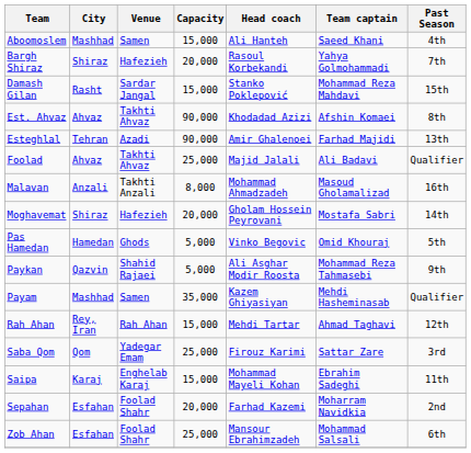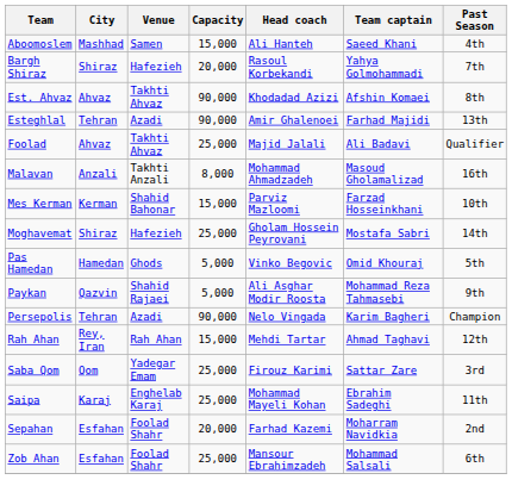- row: Damash Gilan | Rasht | Sardar Jangal | 15,000 | Stanko Poklepović | Mohammad Reza Mahdavi | 15th
+ row: Mes Kerman | Kerman | Shahid Bahonar | 15,000 | Parviz Mazloomi | Farzad Hosseinkhani | 10th
Moghavemat | Capacity: 20,000 -> 25,000
- row: Payam | Mashhad | Samen | 35,000 | Kazem Ghiyasiyan | Mehdi Hasheminasab | Qualifier
+ row: Persepolis | Tehran | Azadi | 90,000 | Nelo Vingada | Karim Bagheri | Champion
Saipa | Capacity: 15,000 -> 25,000
